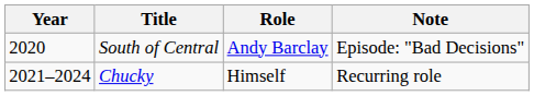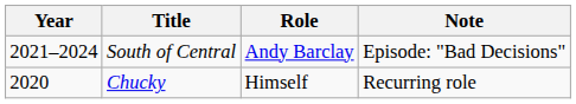South of Central | Year: 2020 -> 2021–2024
Chucky | Year: 2021–2024 -> 2020
